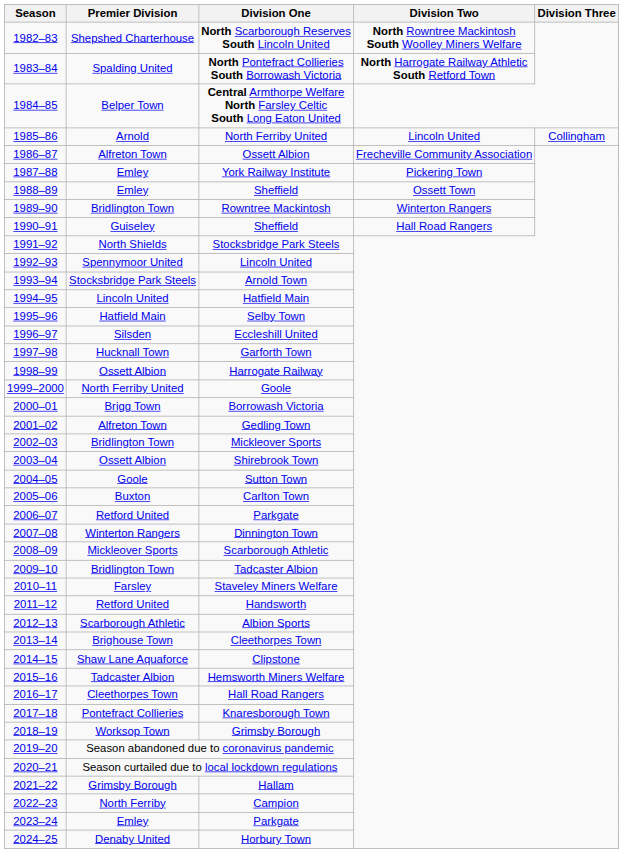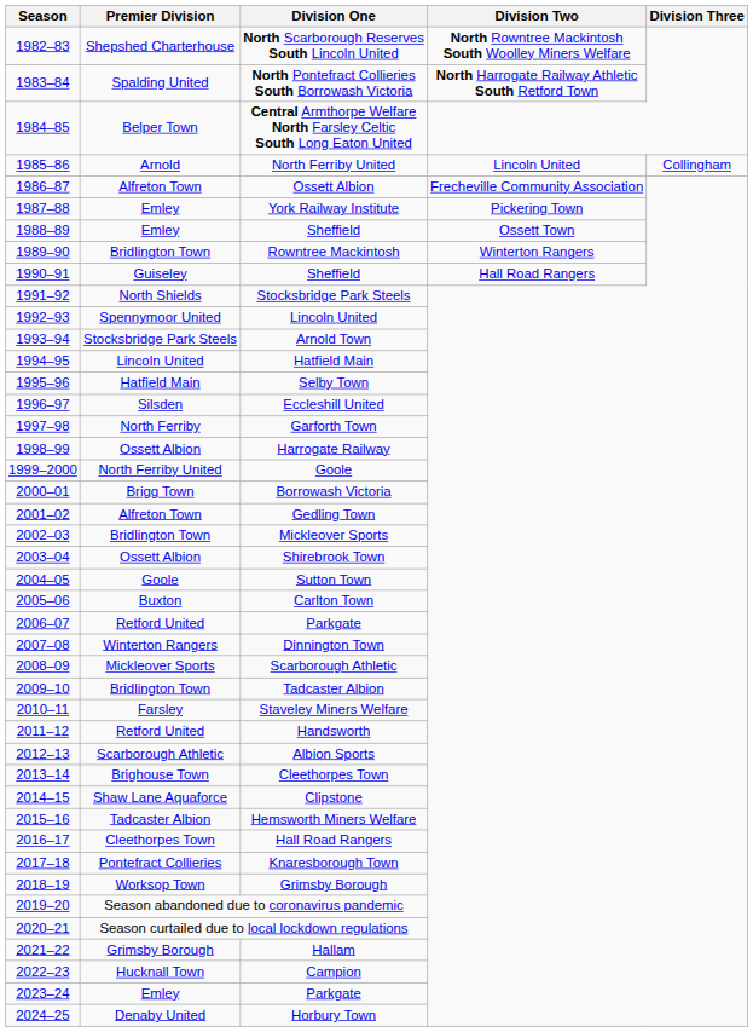Garforth Town | Premier Division: Hucknall Town -> North Ferriby
Campion | Premier Division: North Ferriby -> Hucknall Town
